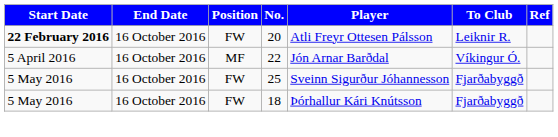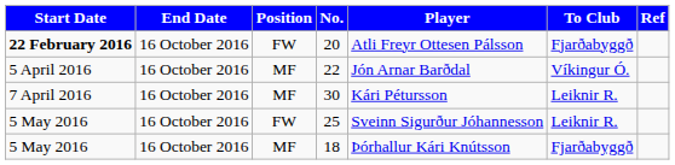20 | To Club: Leiknir R. -> Fjarðabyggð
+ row: 7 April 2016 | 16 October 2016 | MF | 30 | Kári Pétursson | Leiknir R.
25 | To Club: Fjarðabyggð -> Leiknir R.
18 | Position: FW -> MF
